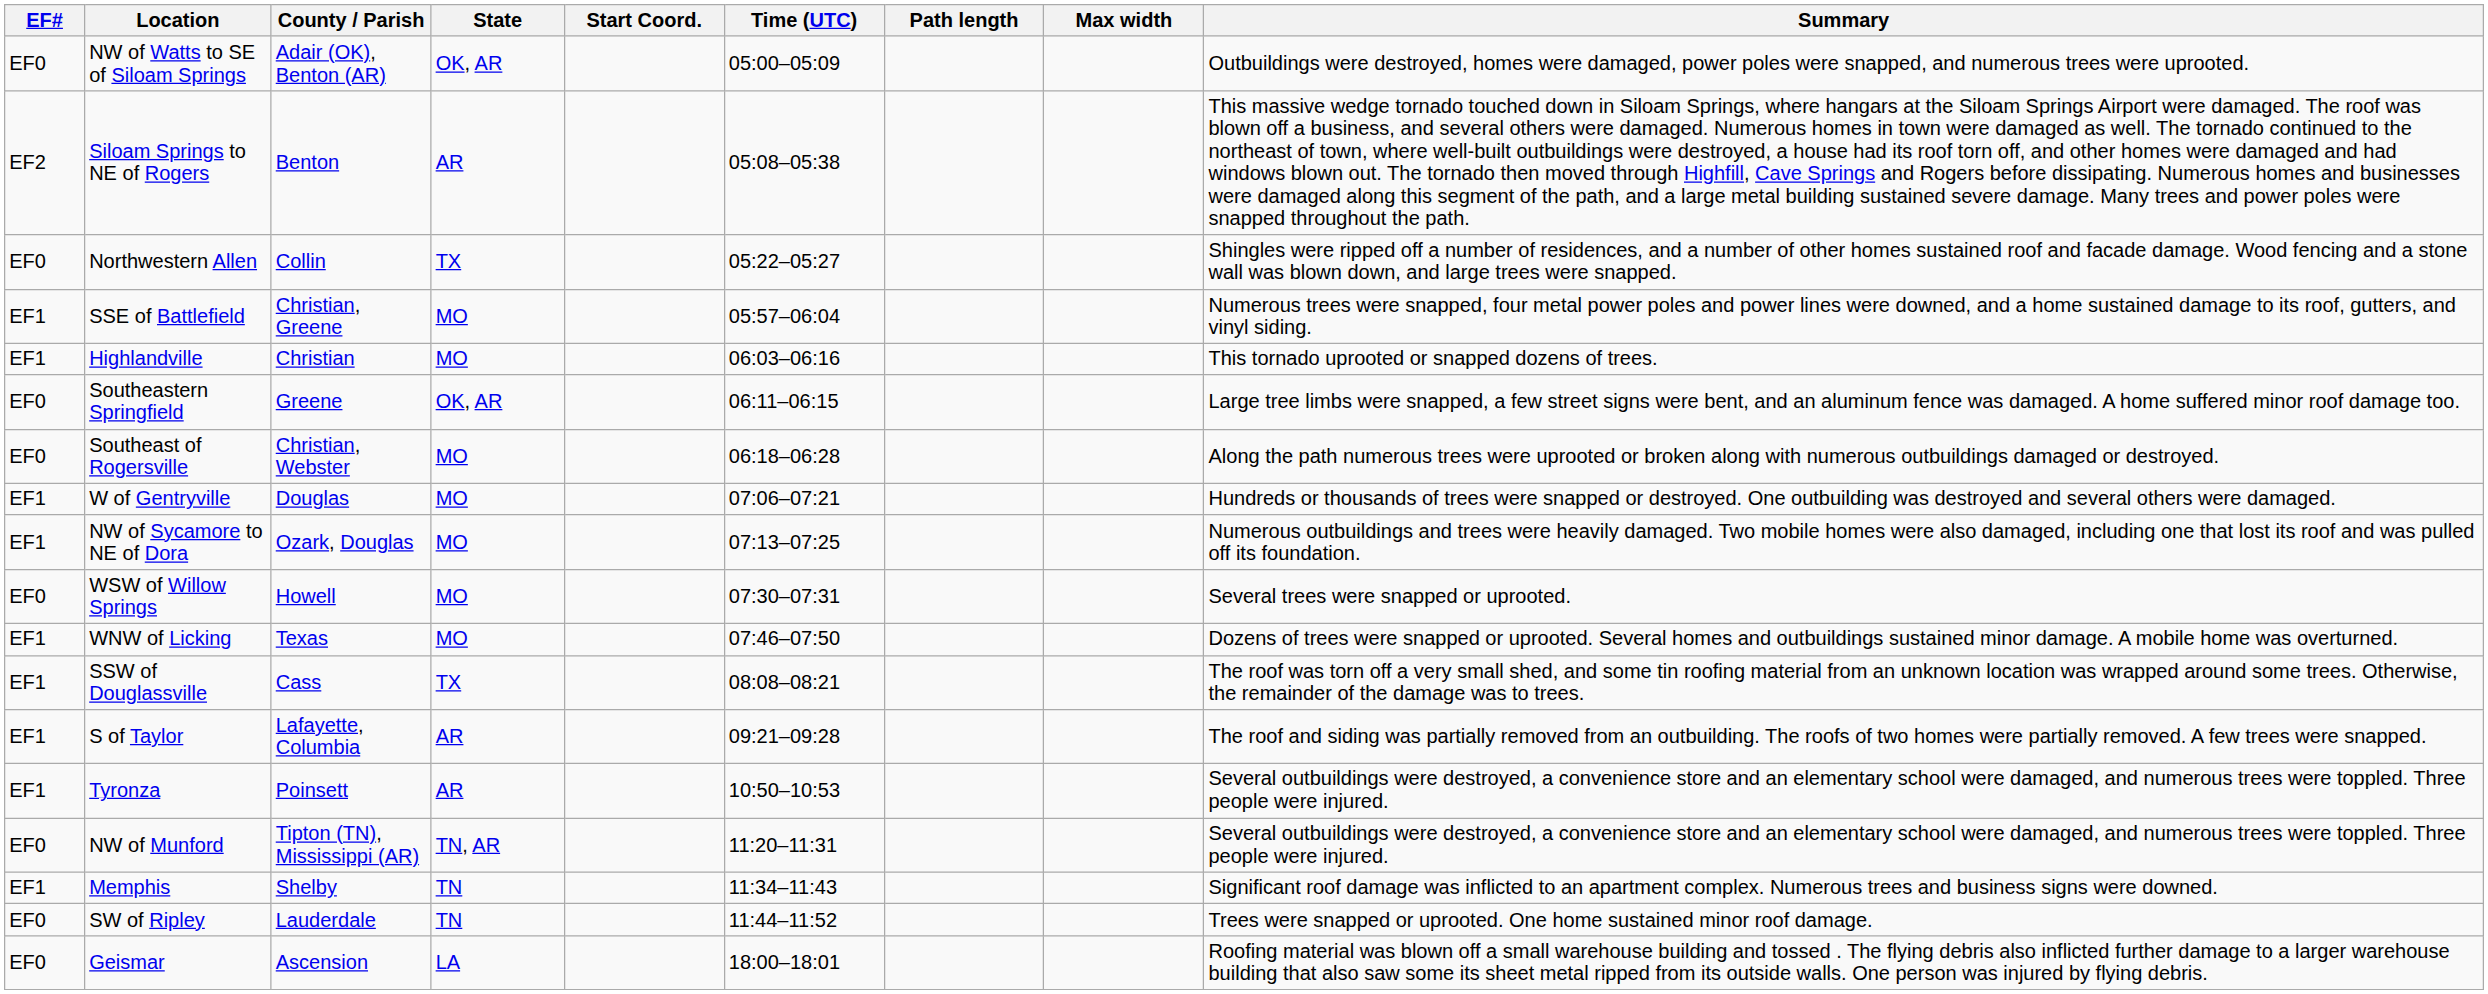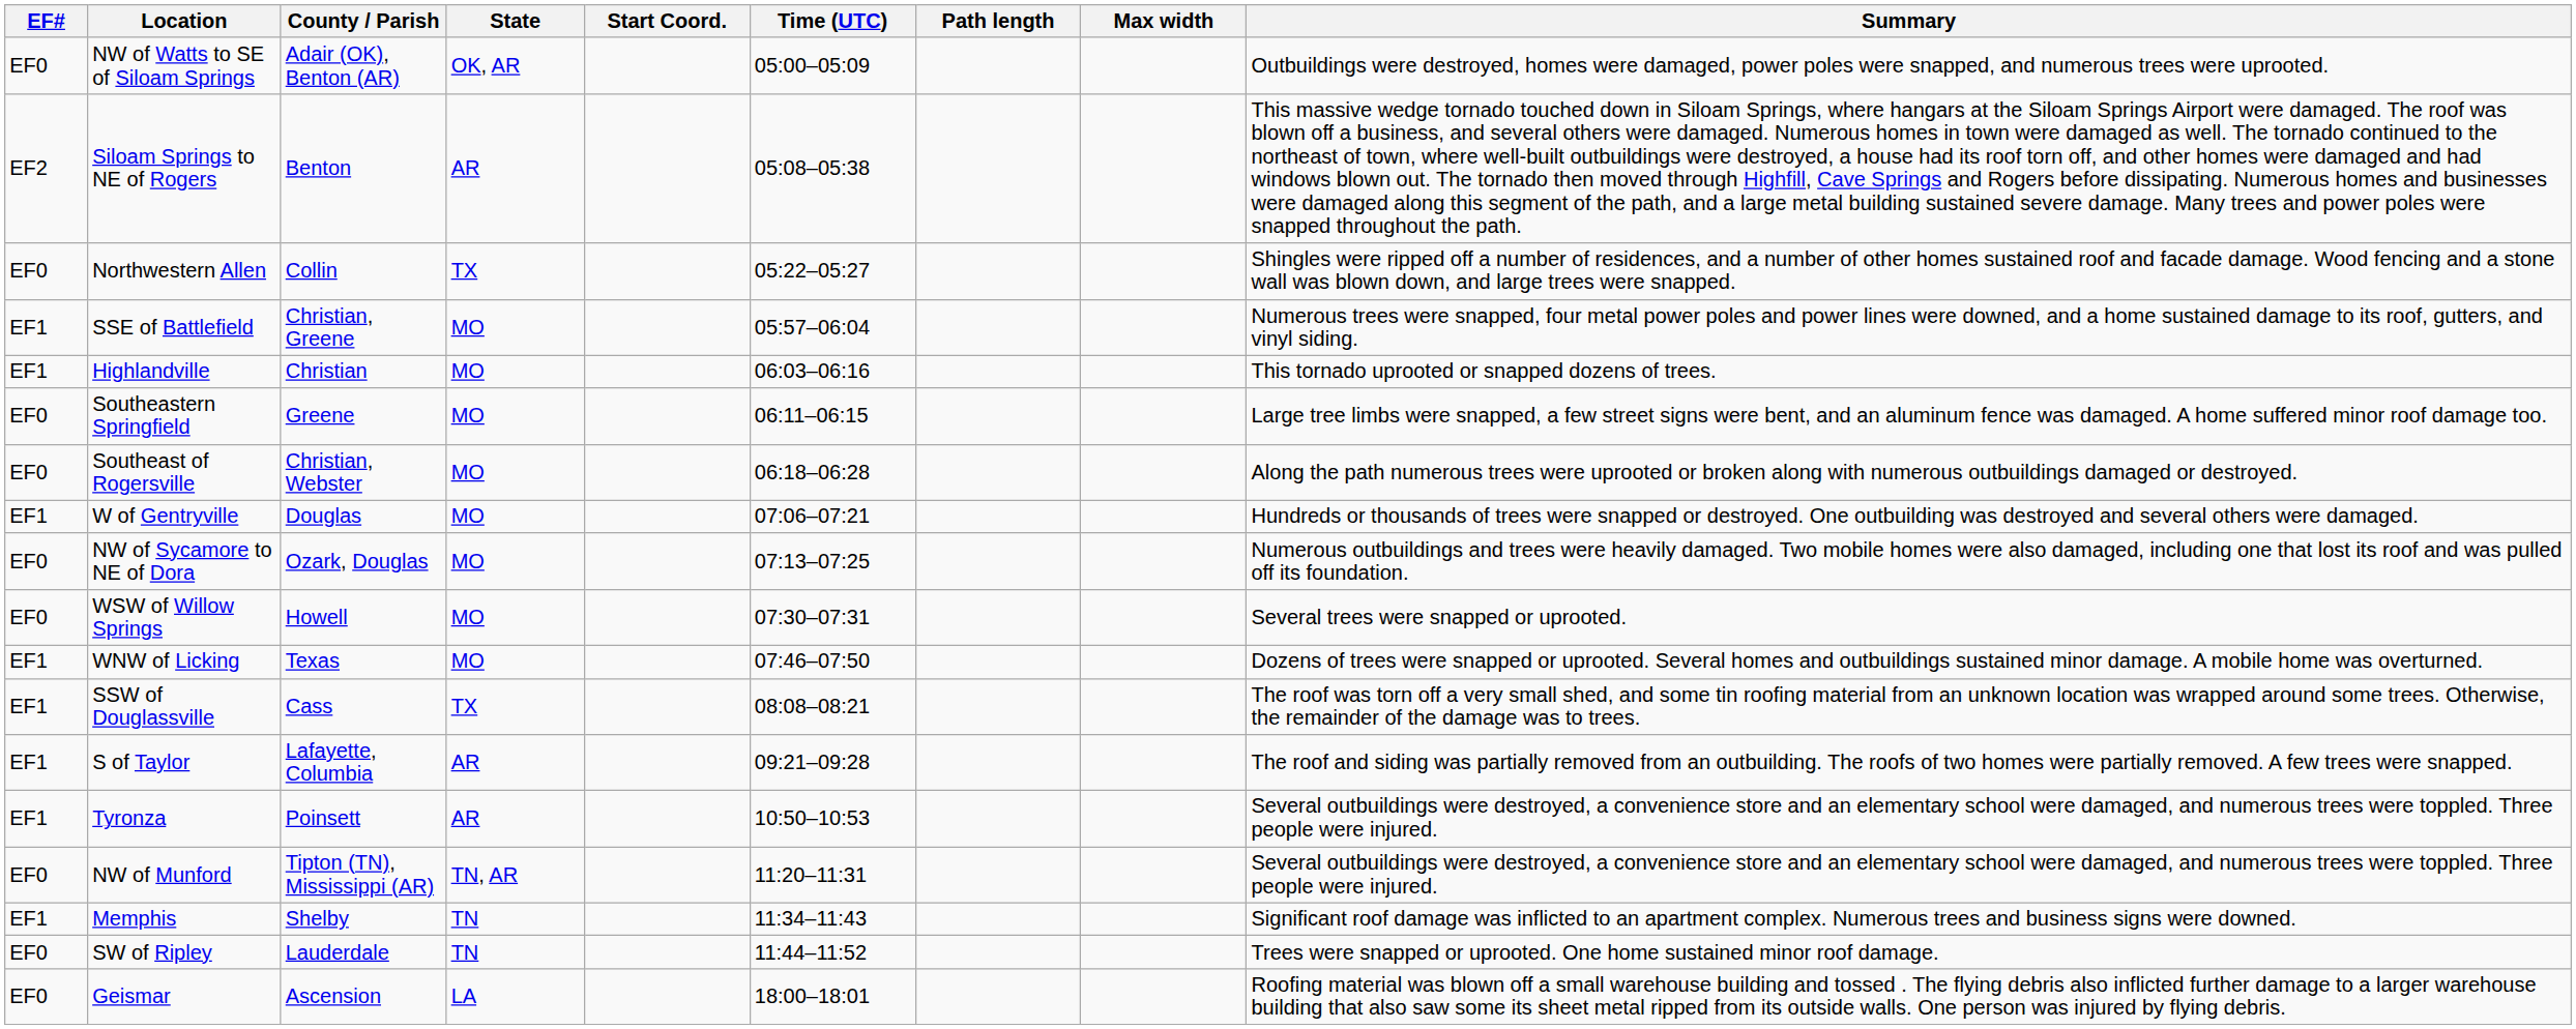Southeastern Springfield | State: OK, AR -> MO
NW of Sycamore to NE of Dora | EF#: EF1 -> EF0
